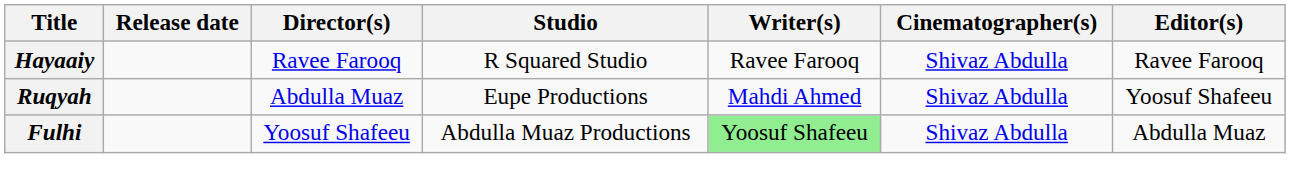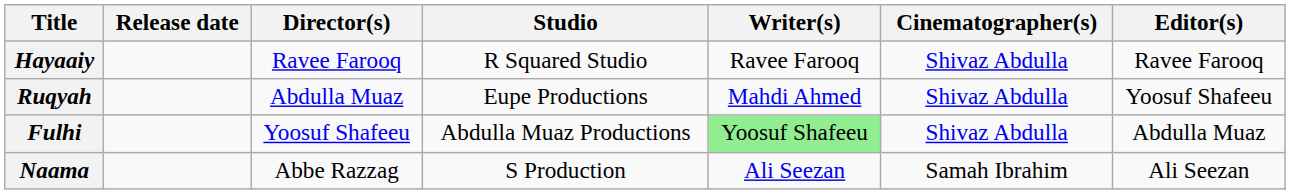+ row: Naama | Abbe Razzag | S Production | Ali Seezan | Samah Ibrahim | Ali Seezan
